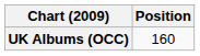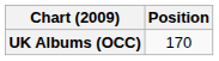UK Albums (OCC) | Position: 160 -> 170
